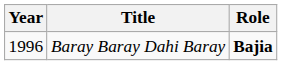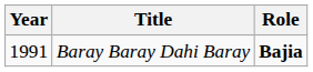Baray Baray Dahi Baray | Year: 1996 -> 1991
